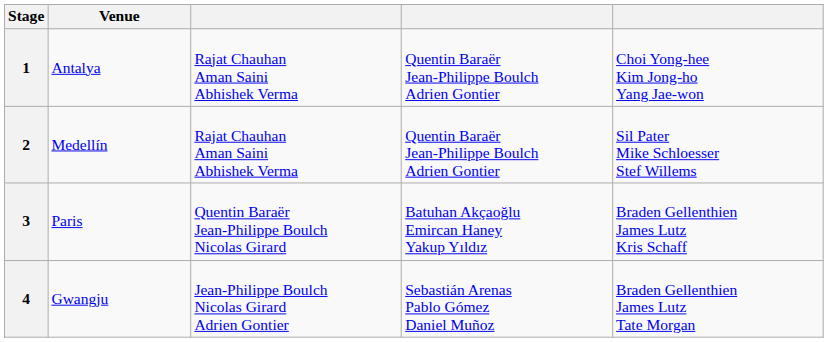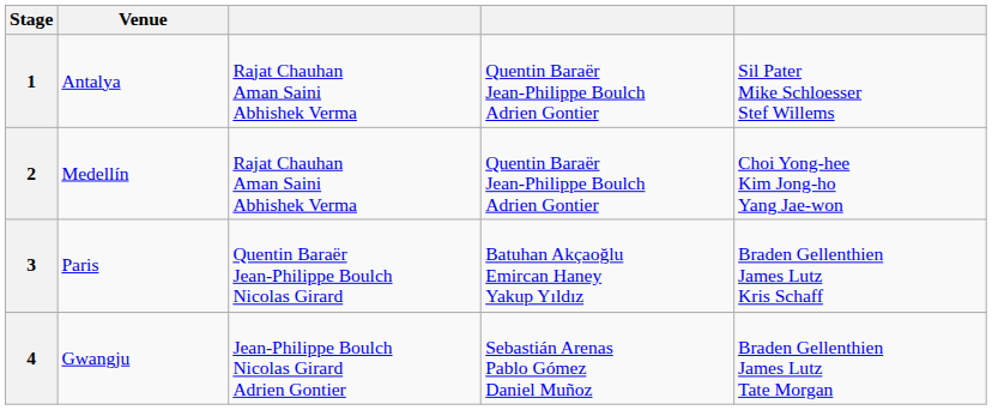1 | column 5: Choi Yong-hee Kim Jong-ho Yang Jae-won -> Sil Pater Mike Schloesser Stef Willems
2 | column 5: Sil Pater Mike Schloesser Stef Willems -> Choi Yong-hee Kim Jong-ho Yang Jae-won
